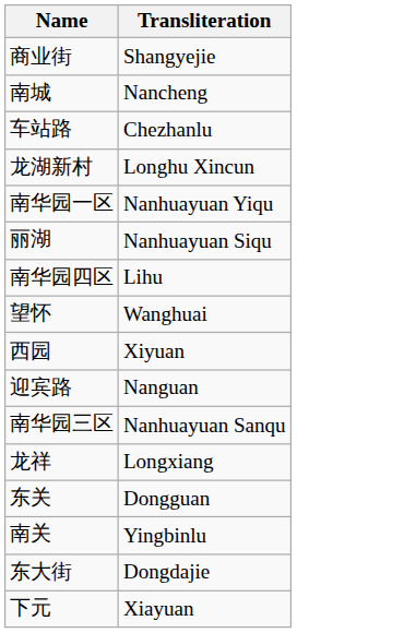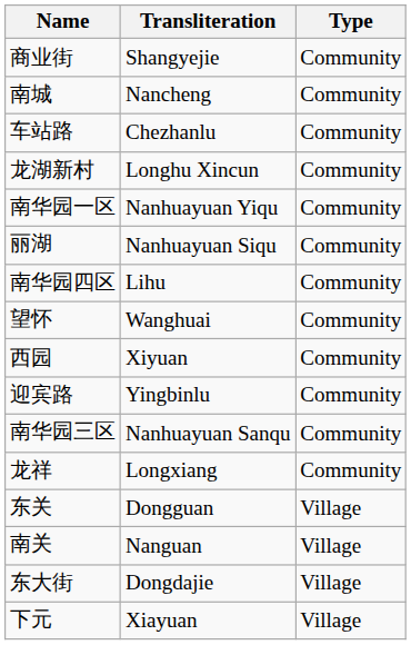+ column: Type | Community | Community | Community | Community | Community | Community | Community | Community | Community | Community | Community | Community | Village | Village | Village | Village
迎宾路 | Transliteration: Nanguan -> Yingbinlu
南关 | Transliteration: Yingbinlu -> Nanguan
